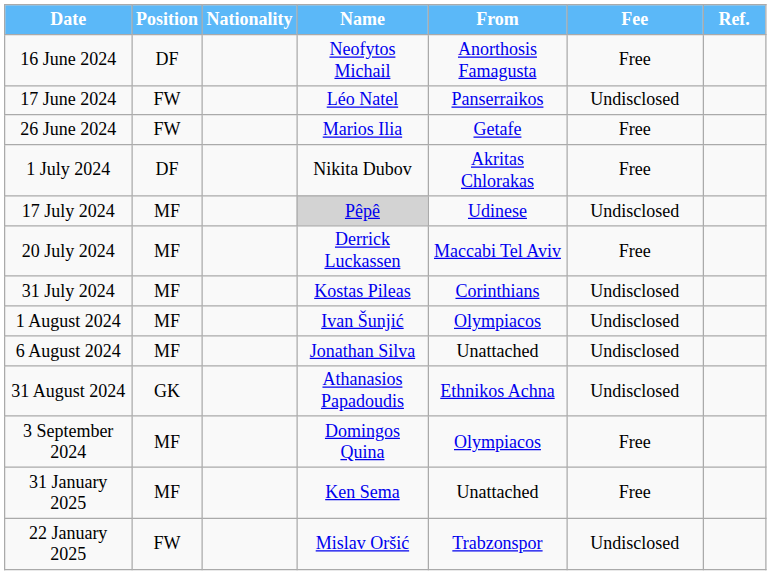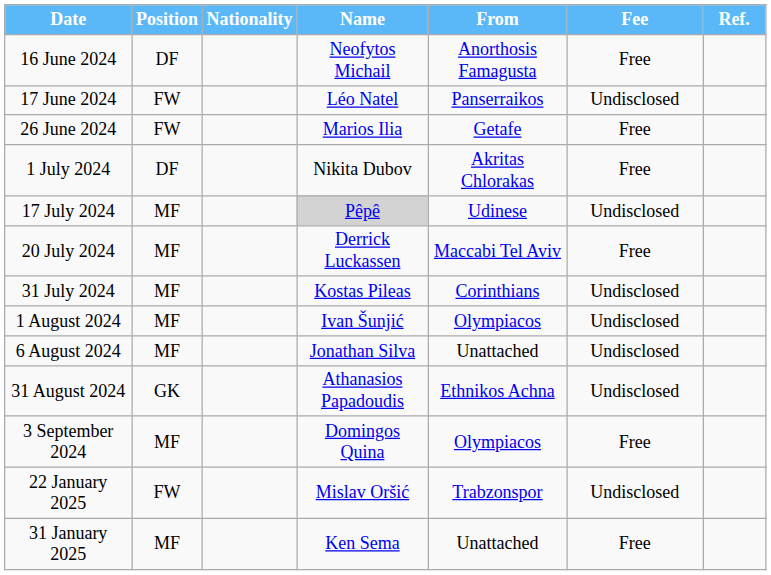rows swapped: 22 January 2025 <-> 31 January 2025
